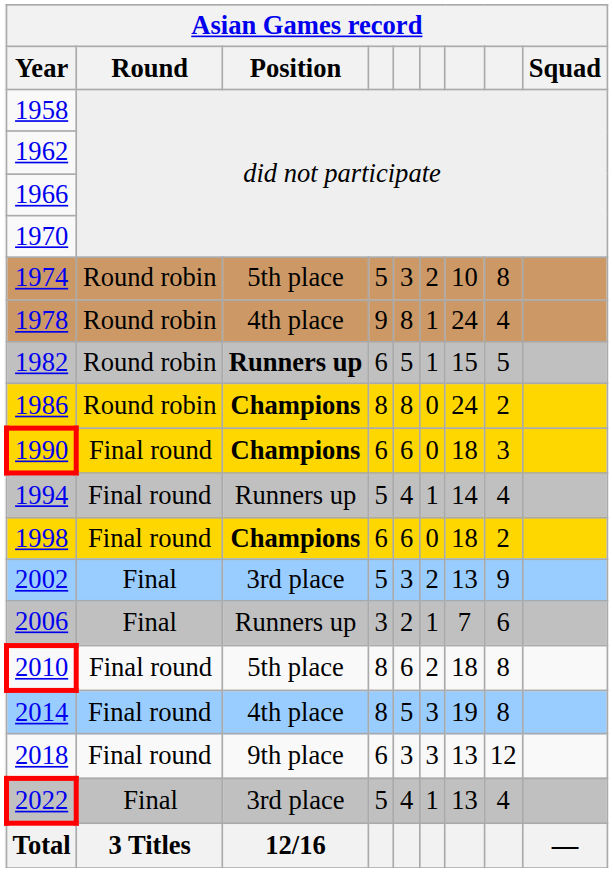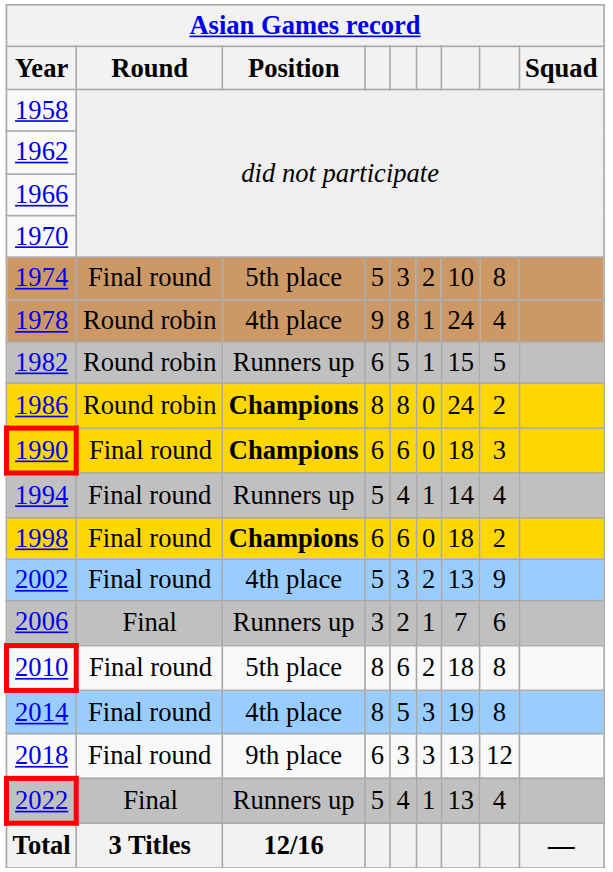1974 | Round: Round robin -> Final round
1982 | Position: bold -> normal
2002 | Round: Final -> Final round
2002 | Position: 3rd place -> 4th place
2022 | Position: 3rd place -> Runners up
